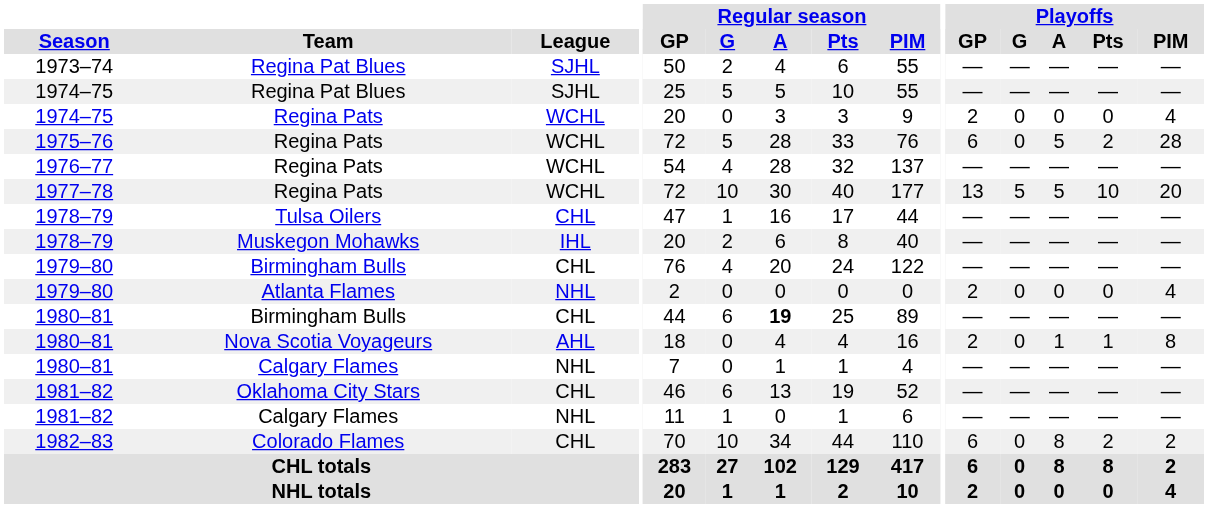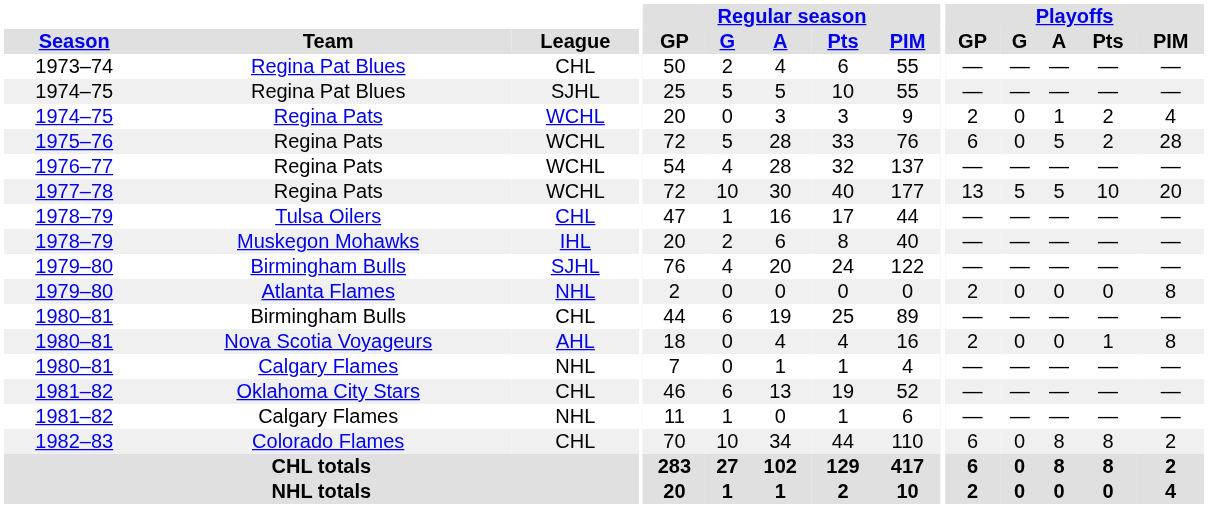1973–74 | League: SJHL -> CHL
1974–75 / Regina Pats | Playoffs / A: 0 -> 1
1974–75 / Regina Pats | Playoffs / Pts: 0 -> 2
1979–80 / Birmingham Bulls | League: CHL -> SJHL
1979–80 / Atlanta Flames | Playoffs / PIM: 4 -> 8
1980–81 / Birmingham Bulls | Regular season / A: bold -> normal
1980–81 / Nova Scotia Voyageurs | Playoffs / A: 1 -> 0
1982–83 | Playoffs / Pts: 2 -> 8
